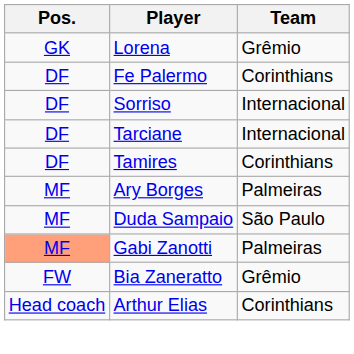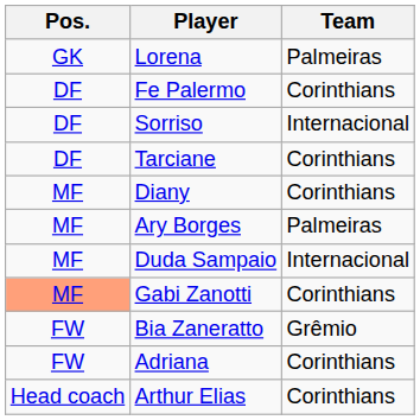Lorena | Team: Grêmio -> Palmeiras
Tarciane | Team: Internacional -> Corinthians
- row: DF | Tamires | Corinthians
+ row: MF | Diany | Corinthians
Duda Sampaio | Team: São Paulo -> Internacional
Gabi Zanotti | Team: Palmeiras -> Corinthians
+ row: FW | Adriana | Corinthians
